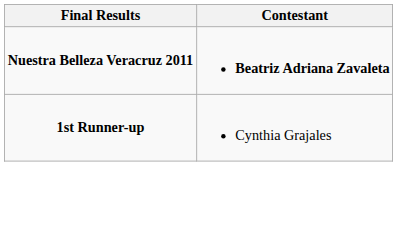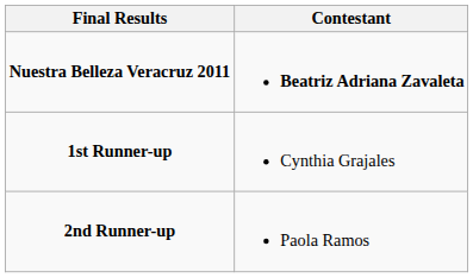+ row: 2nd Runner-up | Paola Ramos
